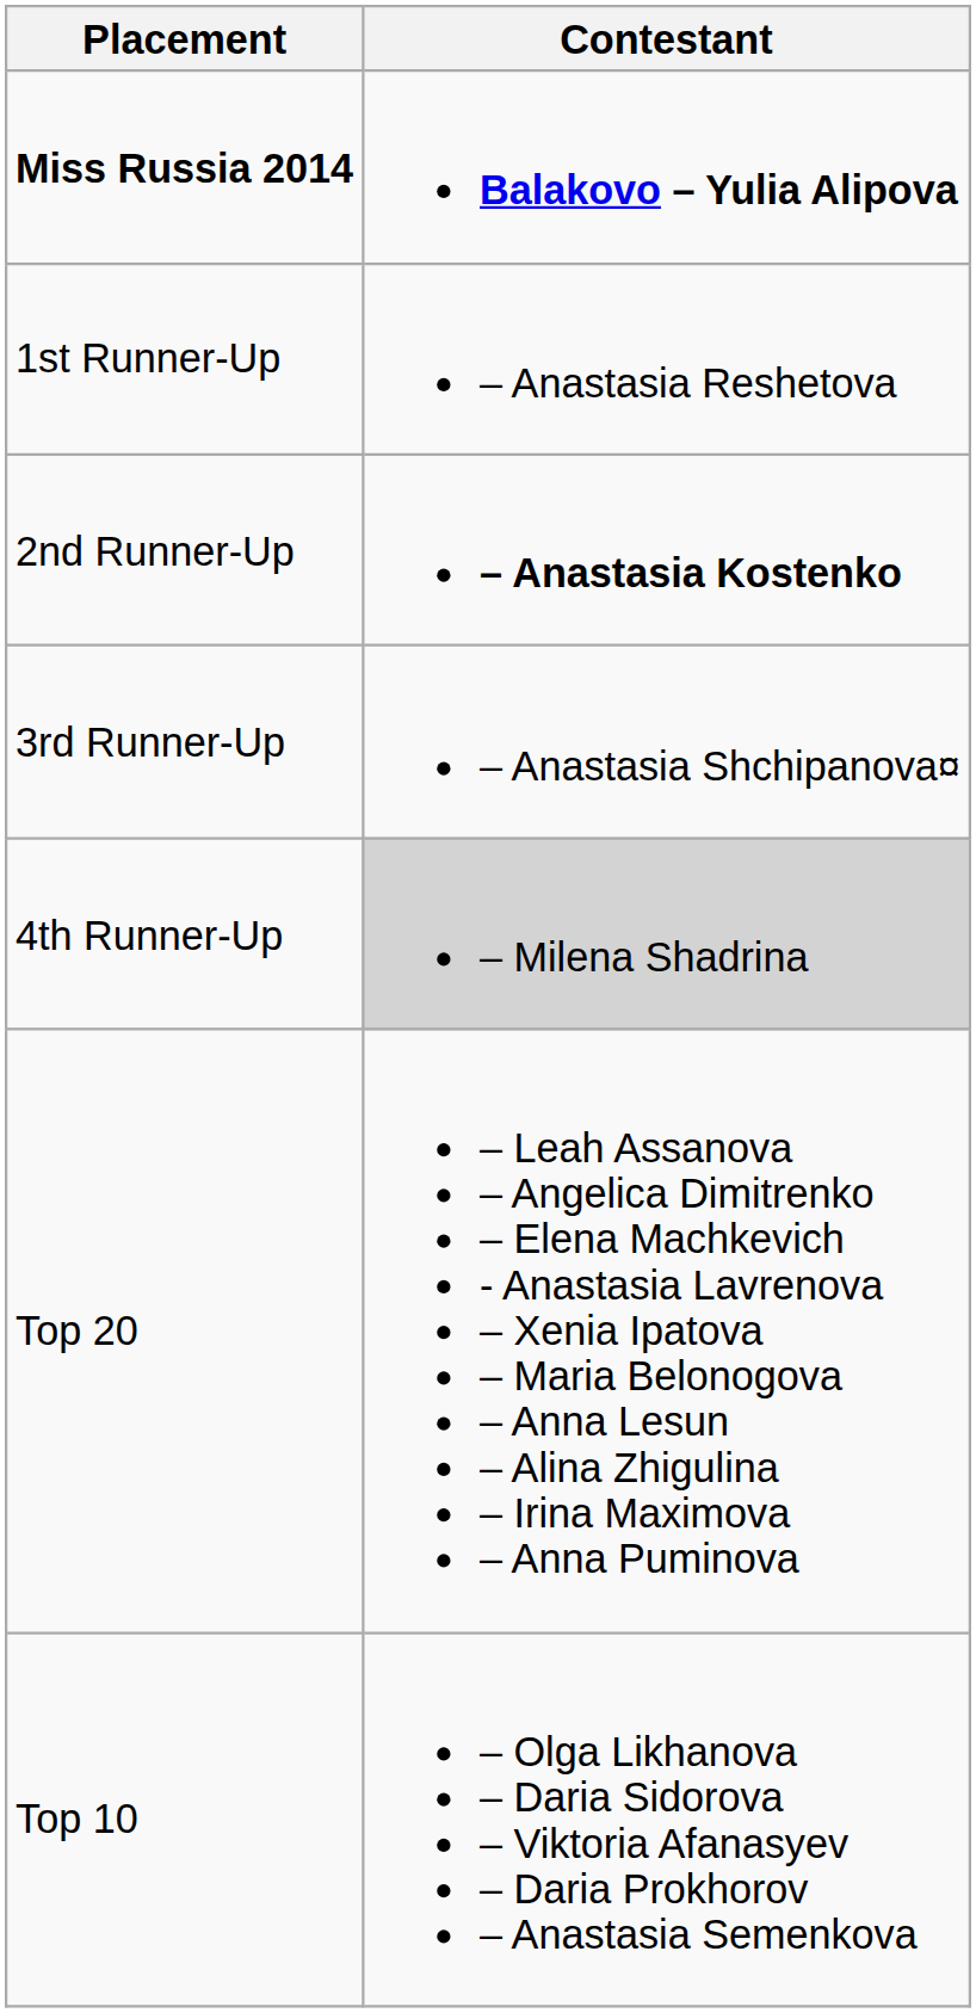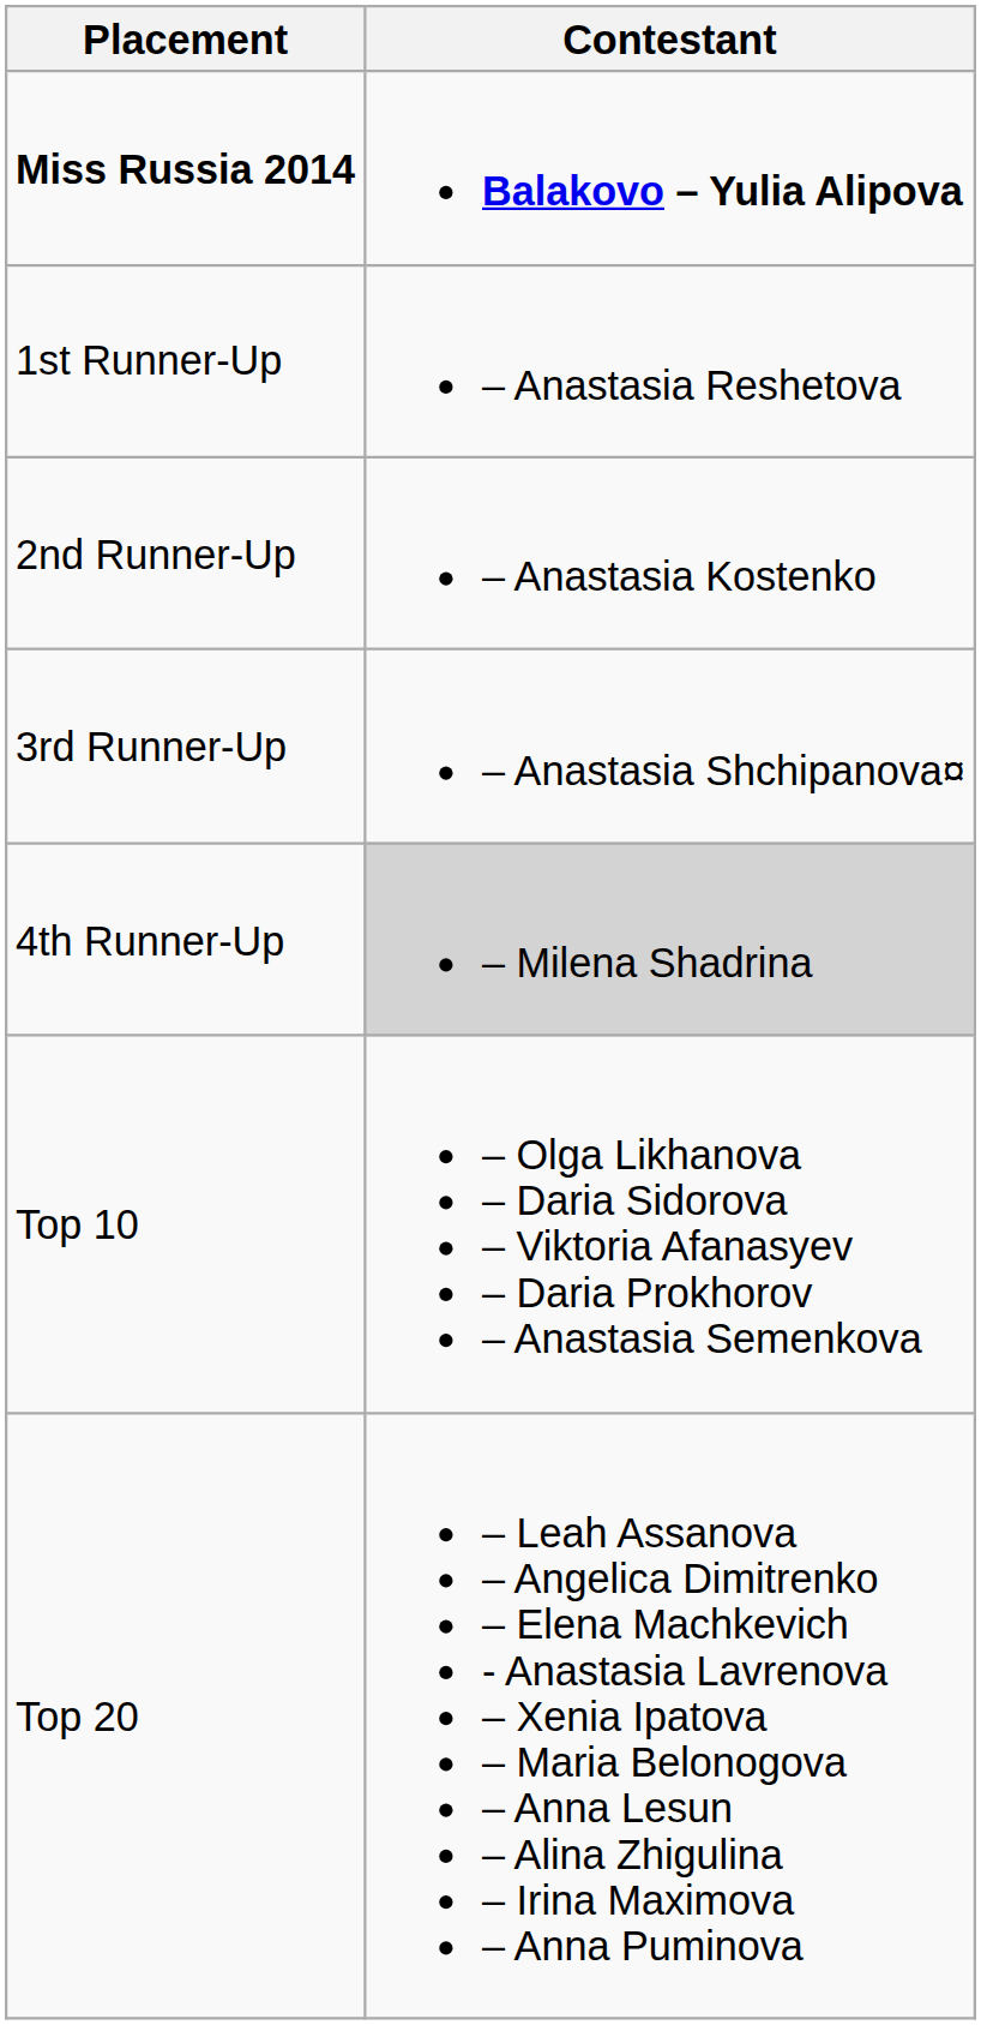2nd Runner-Up | Contestant: bold -> normal
rows swapped: Top 10 <-> Top 20
